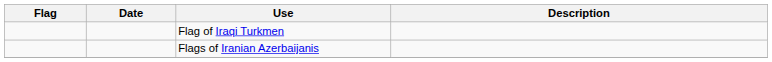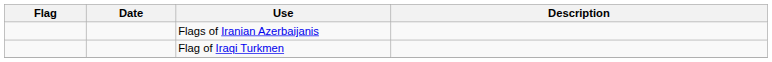rows swapped: Flag of Iraqi Turkmen <-> Flags of Iranian Azerbaijanis
